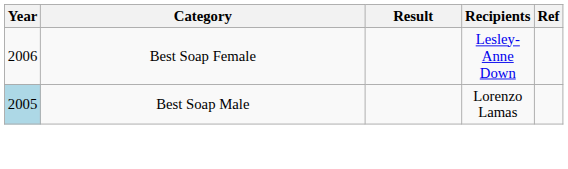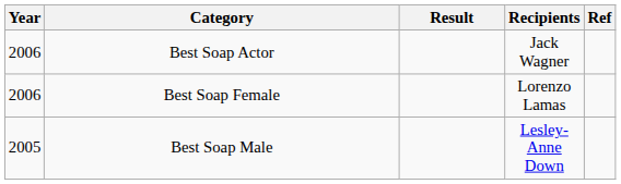+ row: 2006 | Best Soap Actor | Jack Wagner
Best Soap Female | Recipients: Lesley-Anne Down -> Lorenzo Lamas
Best Soap Male | Year: lightblue background -> no background
Best Soap Male | Recipients: Lorenzo Lamas -> Lesley-Anne Down
